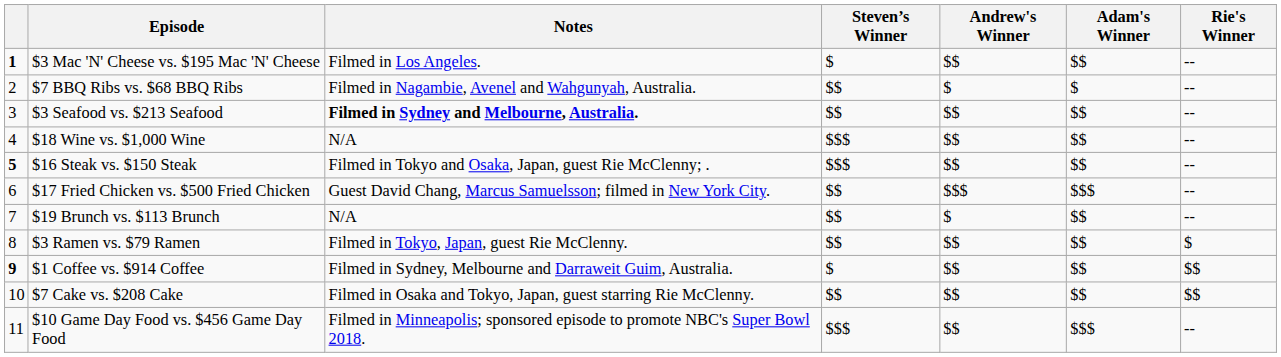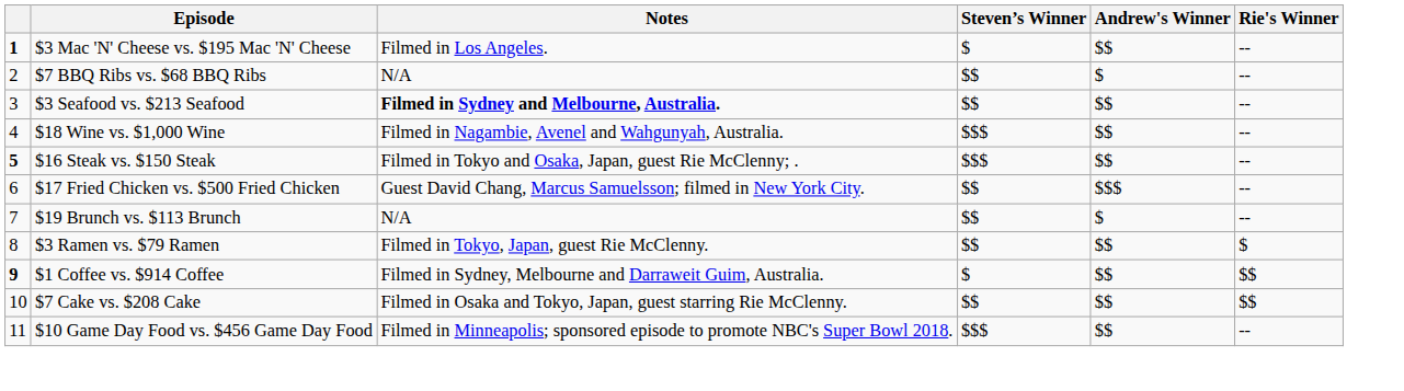- column: Adam's Winner | $$ | $ | $$ | $$ | $$ | $$$ | $$ | $$ | $$ | $$ | $$$
$7 BBQ Ribs vs. $68 BBQ Ribs | Notes: Filmed in Nagambie, Avenel and Wahgunyah, Australia. -> N/A
$18 Wine vs. $1,000 Wine | Notes: N/A -> Filmed in Nagambie, Avenel and Wahgunyah, Australia.
